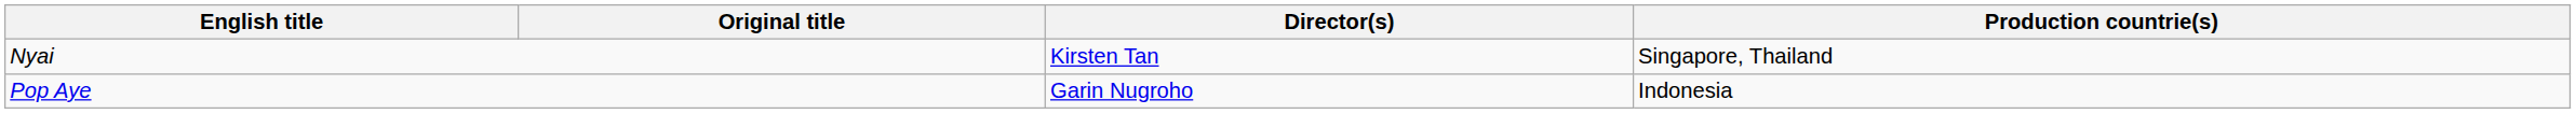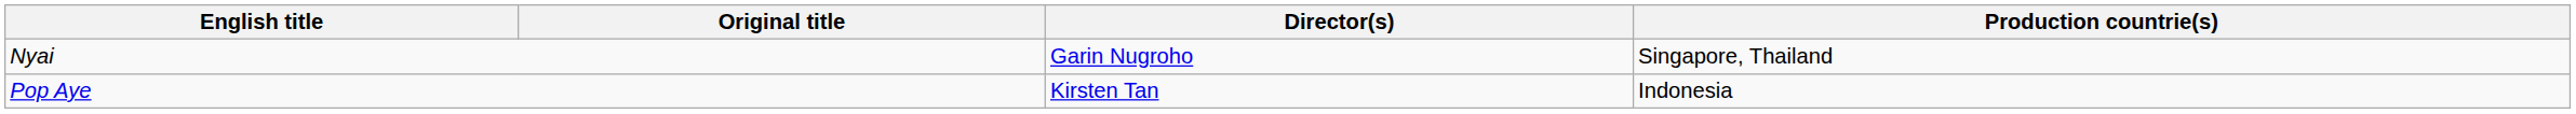Nyai | Director(s): Kirsten Tan -> Garin Nugroho
Pop Aye | Director(s): Garin Nugroho -> Kirsten Tan
